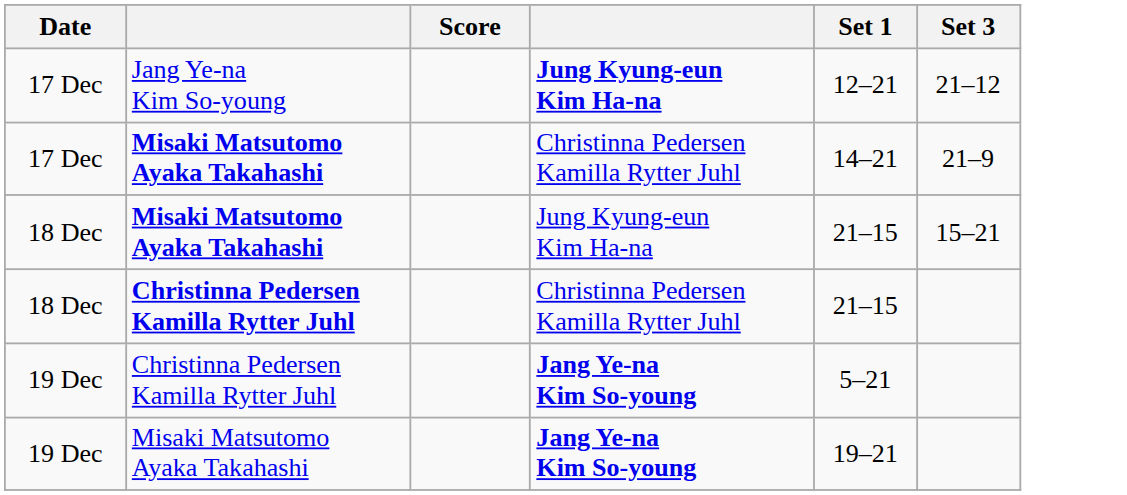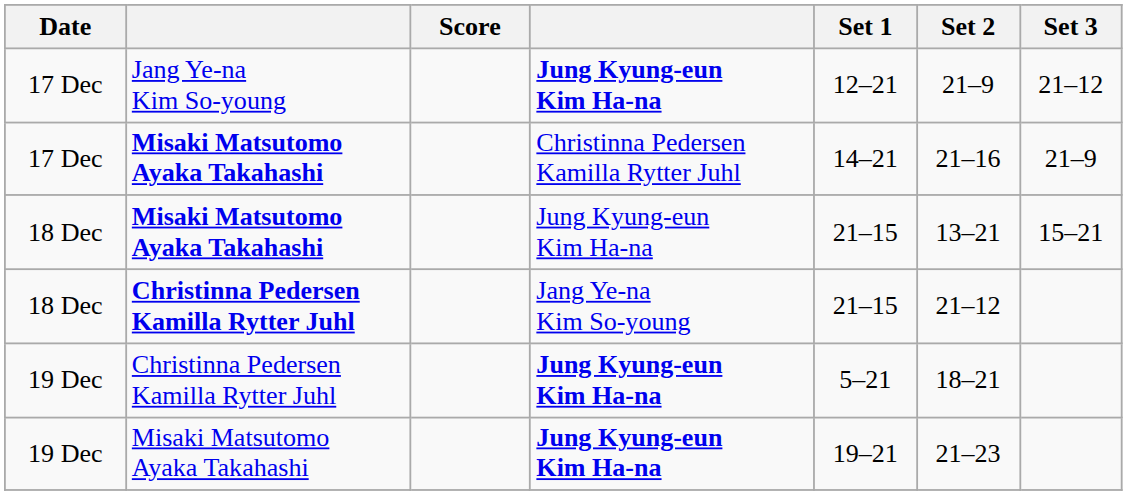+ column: Set 2 | 21–9 | 21–16 | 13–21 | 21–12 | 18–21 | 21–23
18 Dec / Christinna Pedersen Kamilla Rytter Juhl | column 4: Christinna Pedersen Kamilla Rytter Juhl -> Jang Ye-na Kim So-young
19 Dec / Christinna Pedersen Kamilla Rytter Juhl | column 4: Jang Ye-na Kim So-young -> Jung Kyung-eun Kim Ha-na
19 Dec / Misaki Matsutomo Ayaka Takahashi | column 4: Jang Ye-na Kim So-young -> Jung Kyung-eun Kim Ha-na
